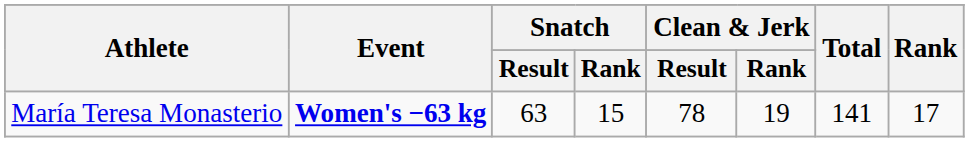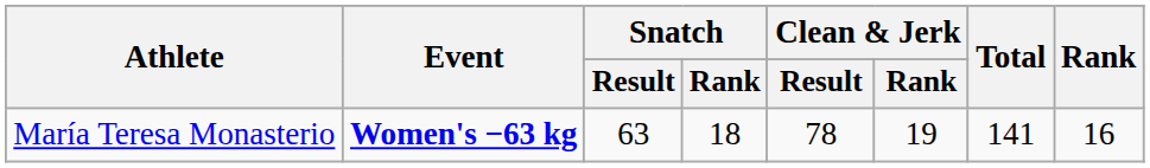María Teresa Monasterio | Snatch / Rank: 15 -> 18
María Teresa Monasterio | Rank: 17 -> 16
